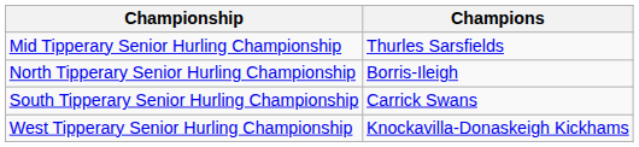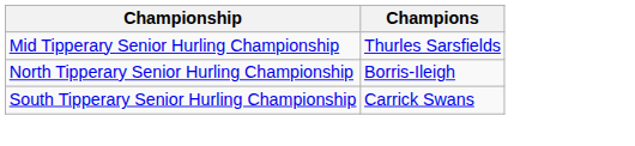- row: West Tipperary Senior Hurling Championship | Knockavilla-Donaskeigh Kickhams
